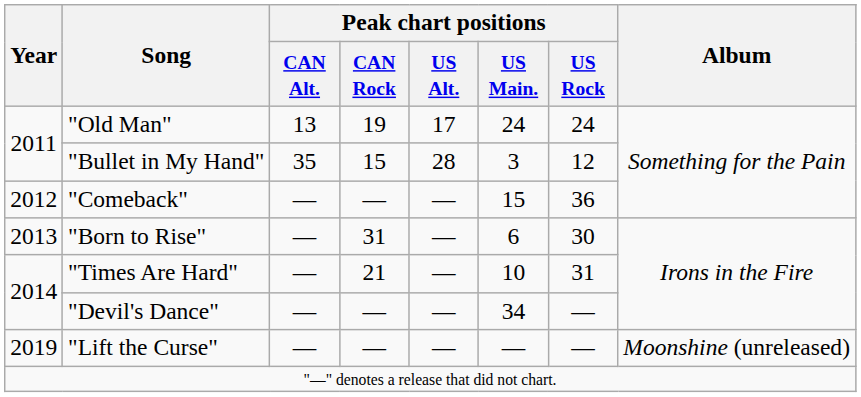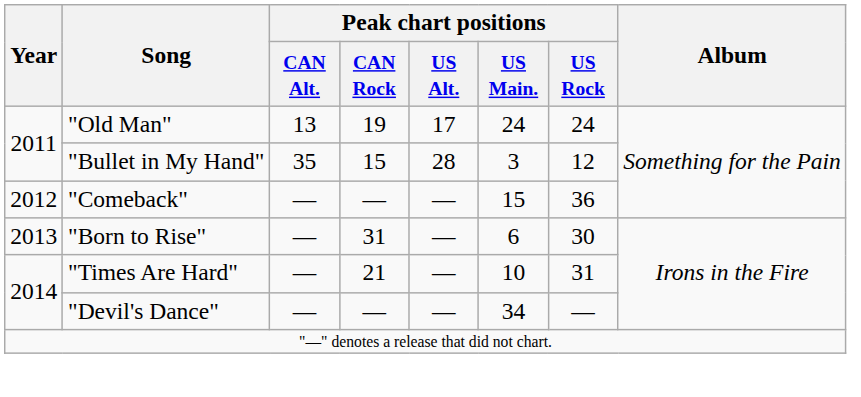- row: 2019 | "Lift the Curse" | — | — | — | — | — | Moonshine (unreleased)
